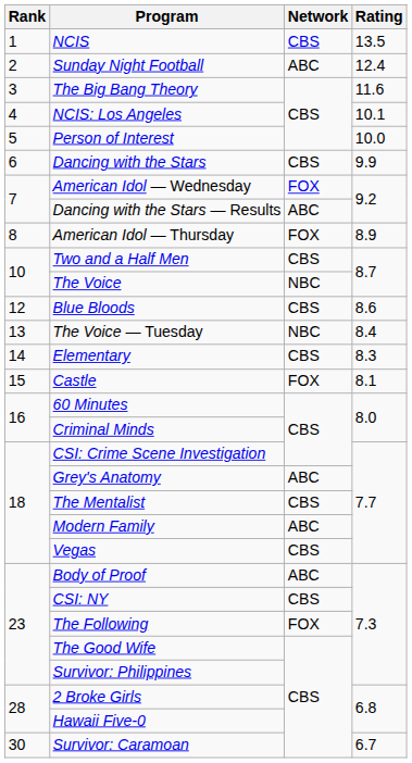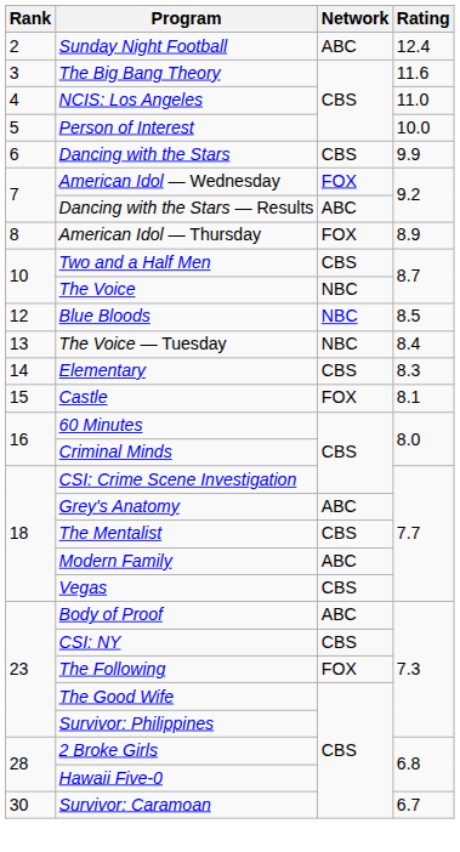- row: 1 | NCIS | CBS | 13.5
NCIS: Los Angeles | Rating: 10.1 -> 11.0
Blue Bloods | Network: CBS -> NBC
Blue Bloods | Rating: 8.6 -> 8.5
